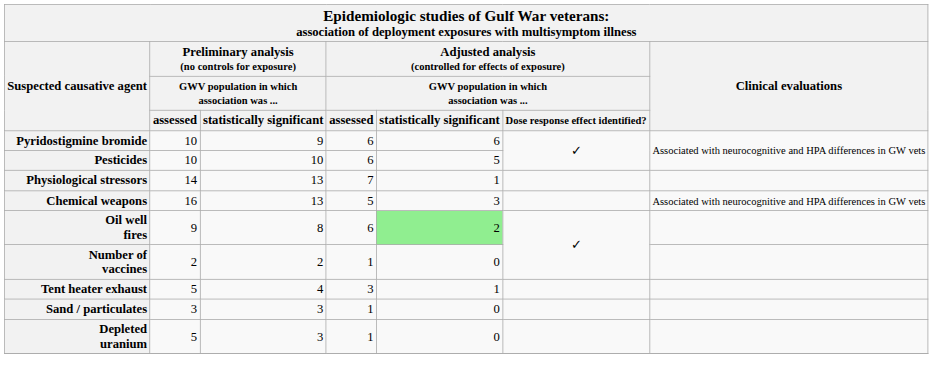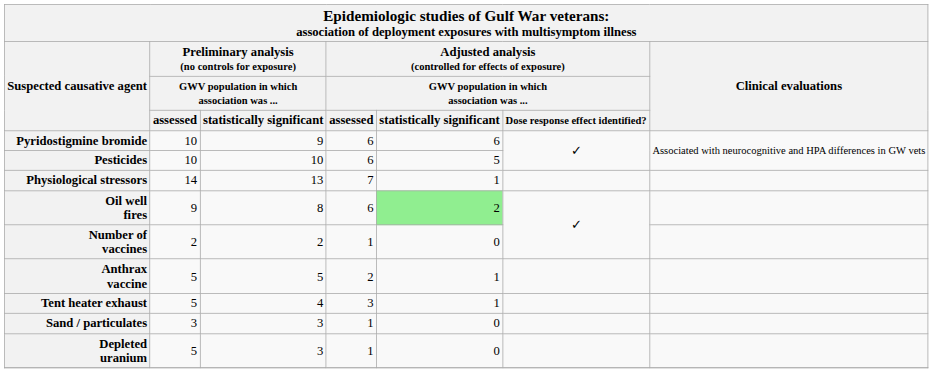- row: Chemical weapons | 16 | 13 | 5 | 3 | Associated with neurocognitive and HPA differences in GW vets
+ row: Anthrax vaccine | 5 | 5 | 2 | 1
